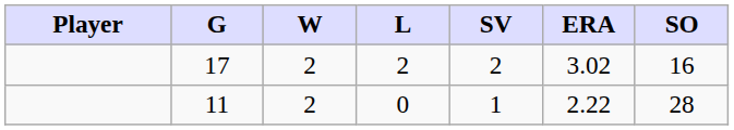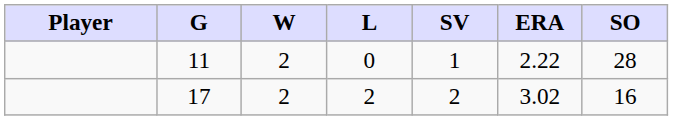rows swapped: 17 <-> 11
